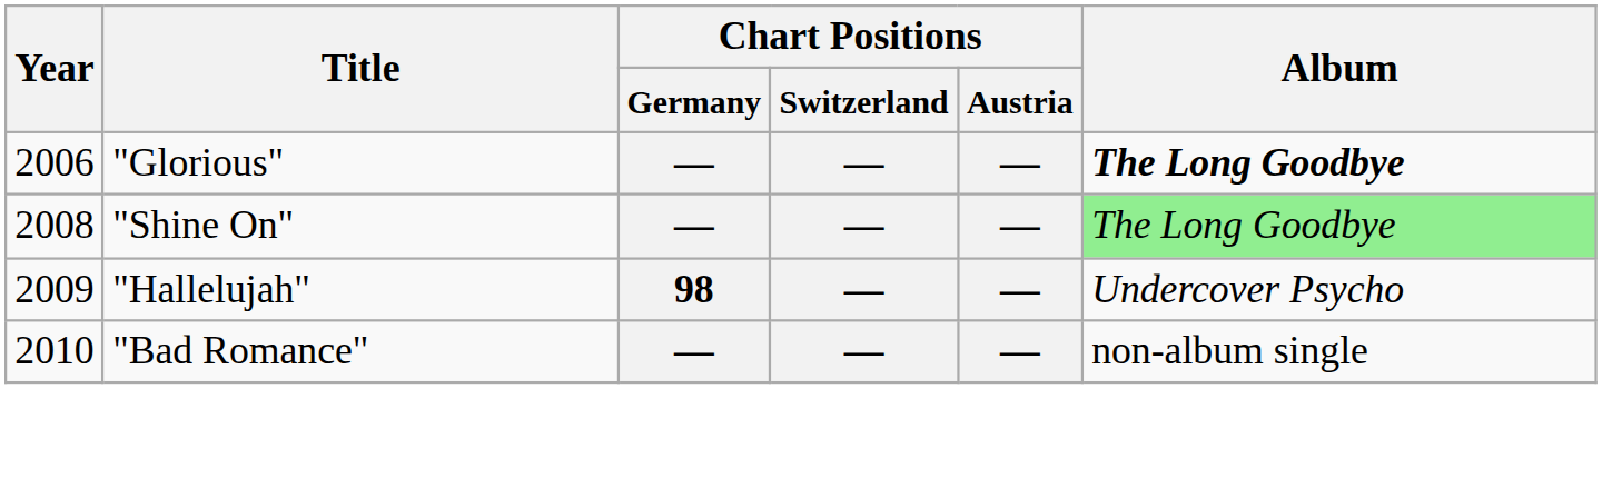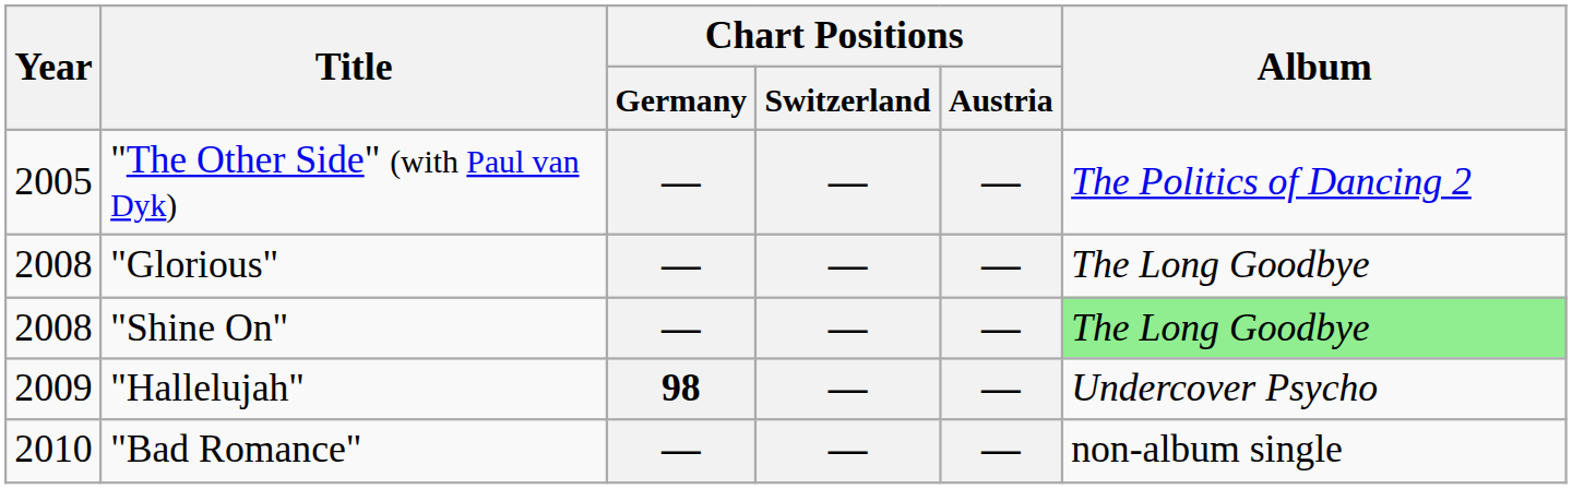+ row: 2005 | "The Other Side" (with Paul van Dyk) | — | — | — | The Politics of Dancing 2
"Glorious" | Year: 2006 -> 2008
"Glorious" | Album: bold -> normal
